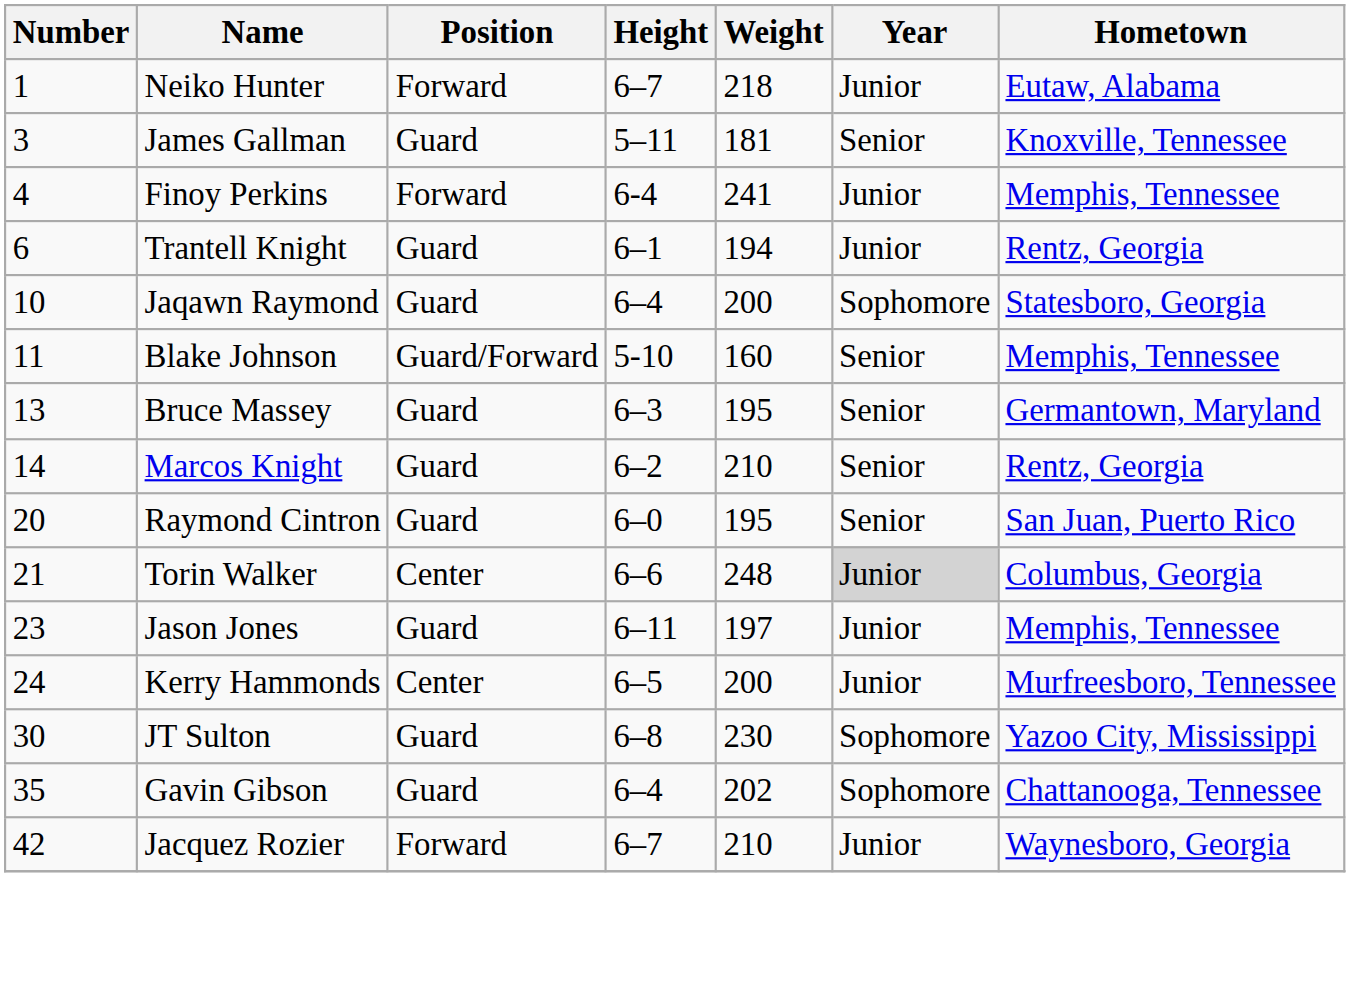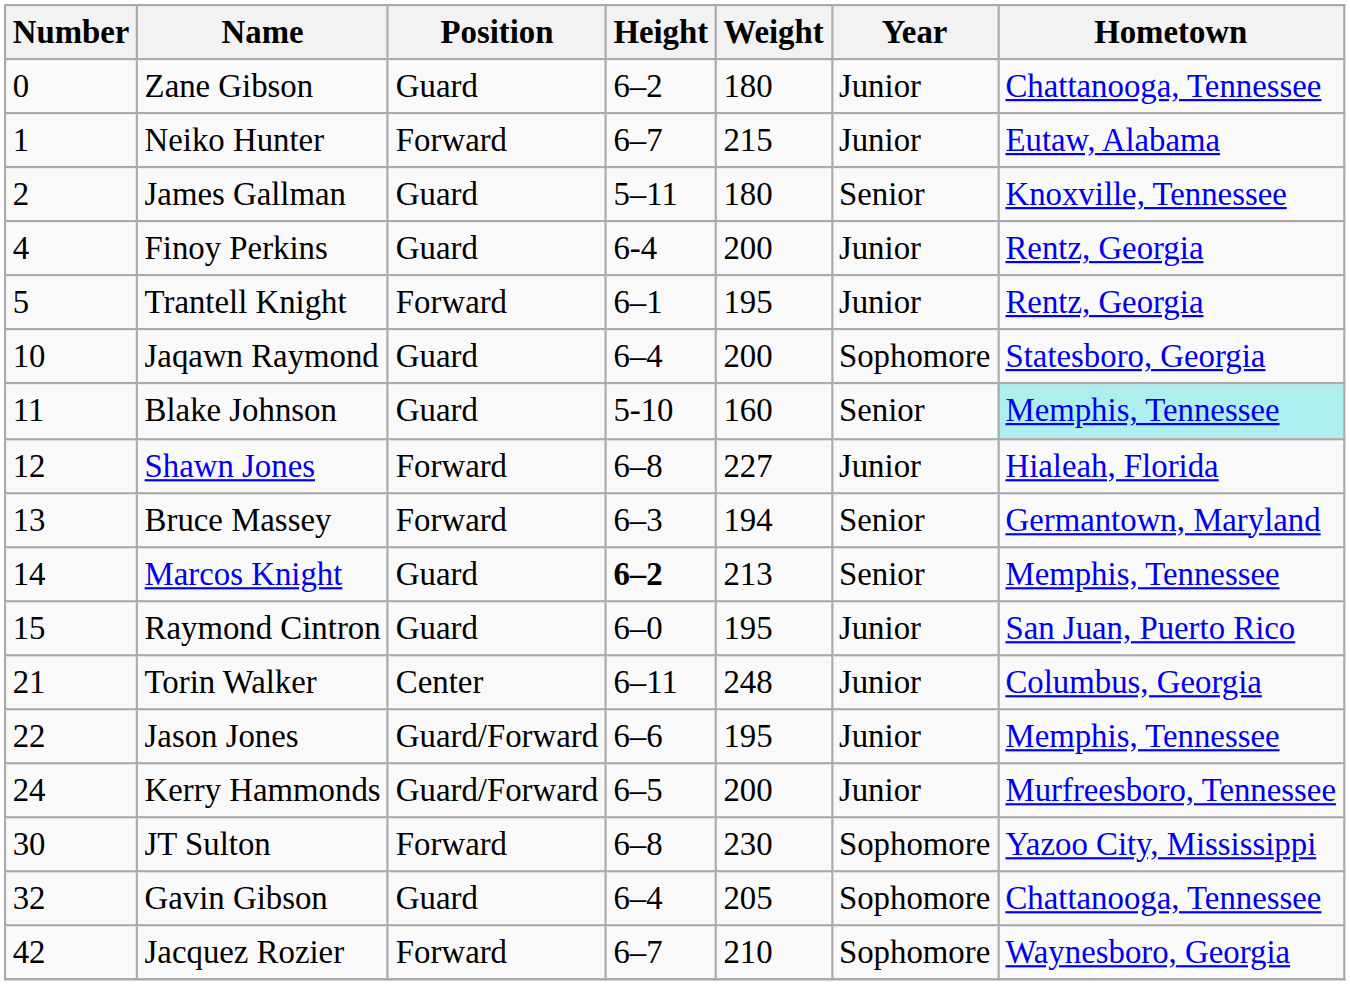+ row: 0 | Zane Gibson | Guard | 6–2 | 180 | Junior | Chattanooga, Tennessee
Neiko Hunter | Weight: 218 -> 215
James Gallman | Number: 3 -> 2
James Gallman | Weight: 181 -> 180
Finoy Perkins | Position: Forward -> Guard
Finoy Perkins | Weight: 241 -> 200
Finoy Perkins | Hometown: Memphis, Tennessee -> Rentz, Georgia
Trantell Knight | Number: 6 -> 5
Trantell Knight | Position: Guard -> Forward
Trantell Knight | Weight: 194 -> 195
Blake Johnson | Position: Guard/Forward -> Guard
Blake Johnson | Hometown: no background -> paleturquoise background
+ row: 12 | Shawn Jones | Forward | 6–8 | 227 | Junior | Hialeah, Florida
Bruce Massey | Position: Guard -> Forward
Bruce Massey | Weight: 195 -> 194
Marcos Knight | Height: normal -> bold
Marcos Knight | Weight: 210 -> 213
Marcos Knight | Hometown: Rentz, Georgia -> Memphis, Tennessee
Raymond Cintron | Number: 20 -> 15
Raymond Cintron | Year: Senior -> Junior
Torin Walker | Height: 6–6 -> 6–11
Torin Walker | Year: lightgrey background -> no background
Jason Jones | Number: 23 -> 22
Jason Jones | Position: Guard -> Guard/Forward
Jason Jones | Height: 6–11 -> 6–6
Jason Jones | Weight: 197 -> 195
Kerry Hammonds | Position: Center -> Guard/Forward
JT Sulton | Position: Guard -> Forward
Gavin Gibson | Number: 35 -> 32
Gavin Gibson | Weight: 202 -> 205
Jacquez Rozier | Year: Junior -> Sophomore
